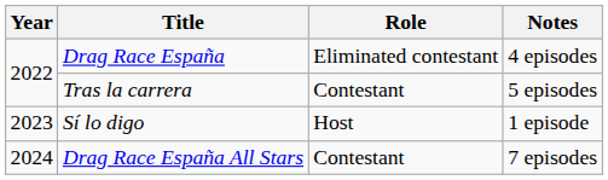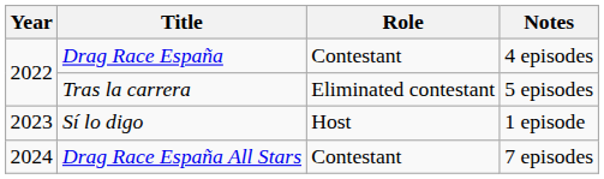Drag Race España | Role: Eliminated contestant -> Contestant
Tras la carrera | Role: Contestant -> Eliminated contestant
